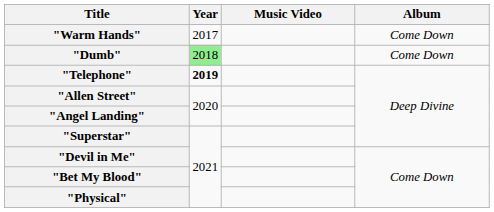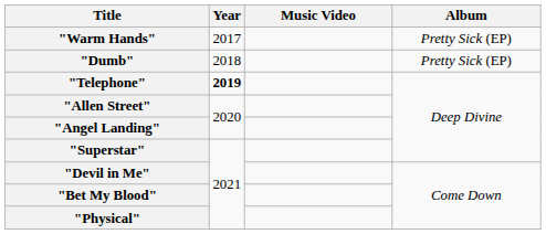"Warm Hands" | Album: Come Down -> Pretty Sick (EP)
"Dumb" | Year: lightgreen background -> no background
"Dumb" | Album: Come Down -> Pretty Sick (EP)
